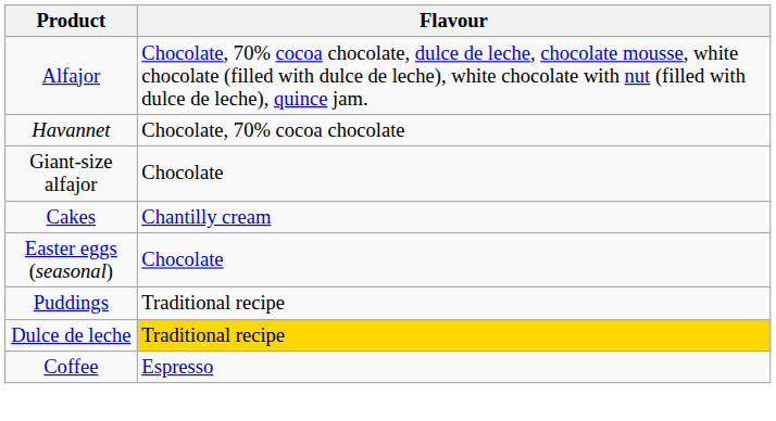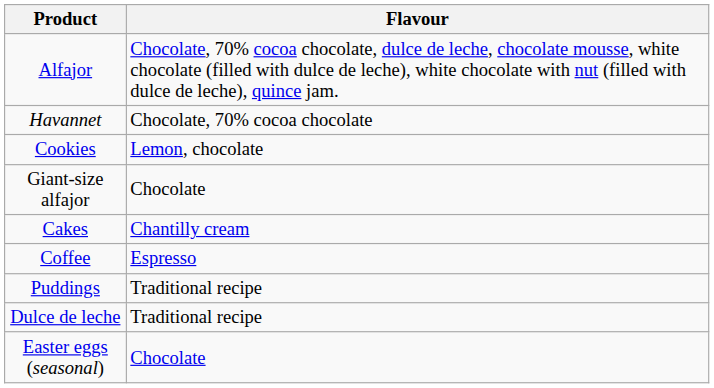+ row: Cookies | Lemon, chocolate
rows swapped: Easter eggs (seasonal) <-> Coffee
Dulce de leche | Flavour: gold background -> no background
